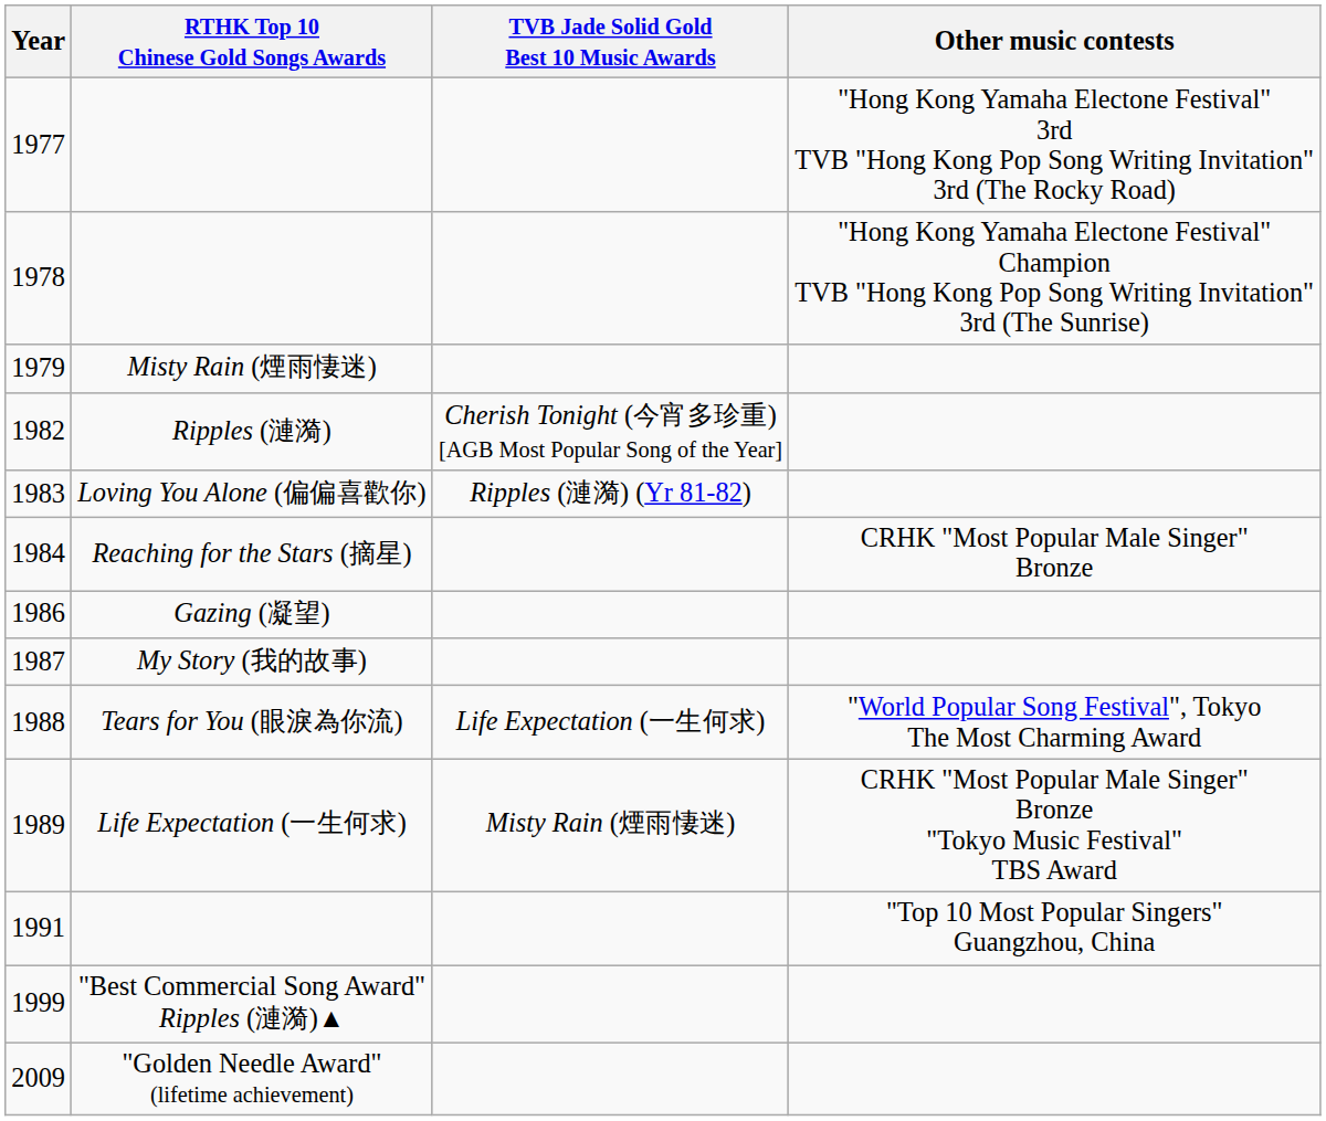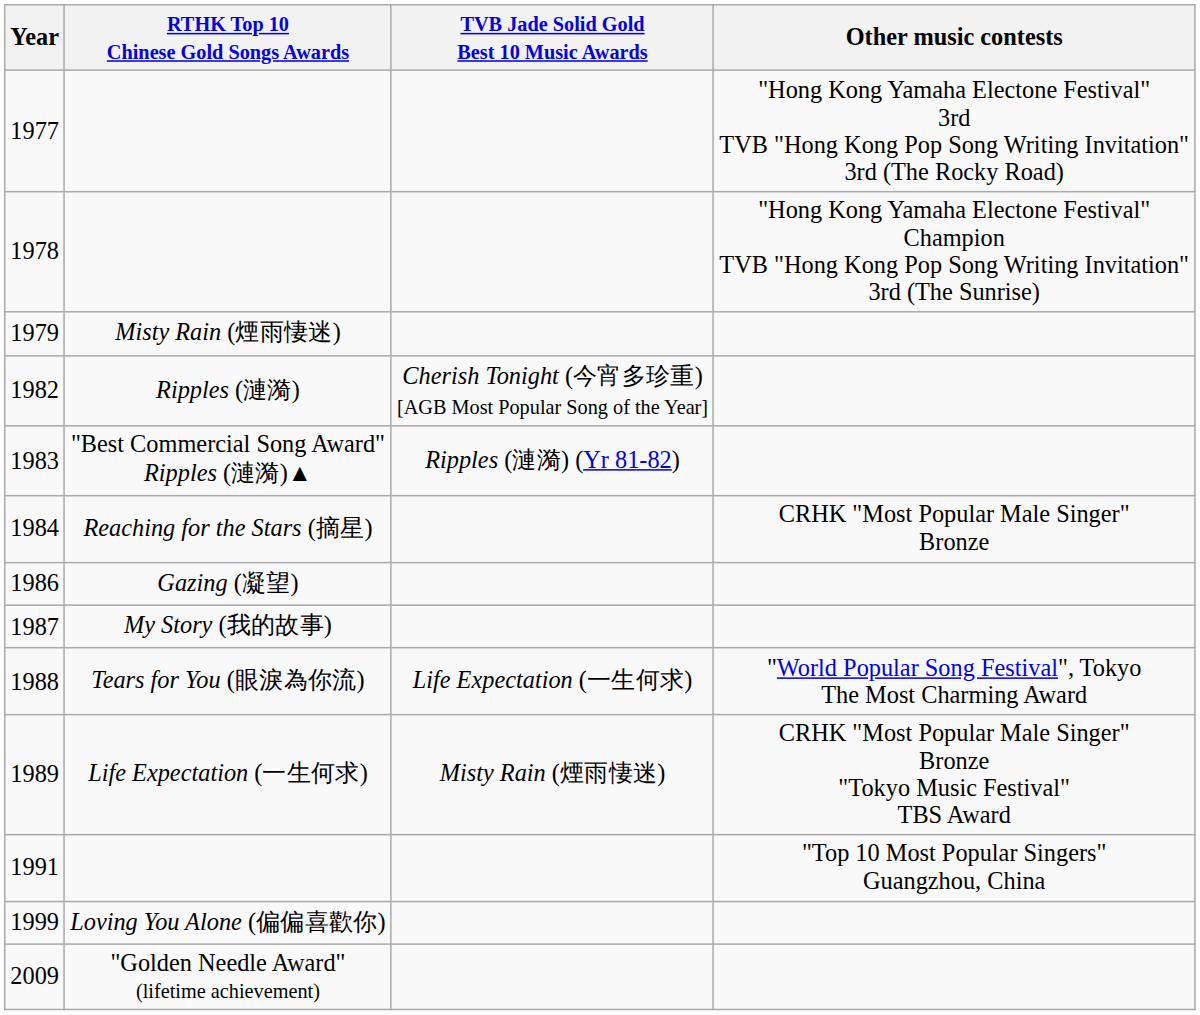1983 | RTHK Top 10 Chinese Gold Songs Awards: Loving You Alone (偏偏喜歡你) -> "Best Commercial Song Award" Ripples (漣漪)▲
1999 | RTHK Top 10 Chinese Gold Songs Awards: "Best Commercial Song Award" Ripples (漣漪)▲ -> Loving You Alone (偏偏喜歡你)
